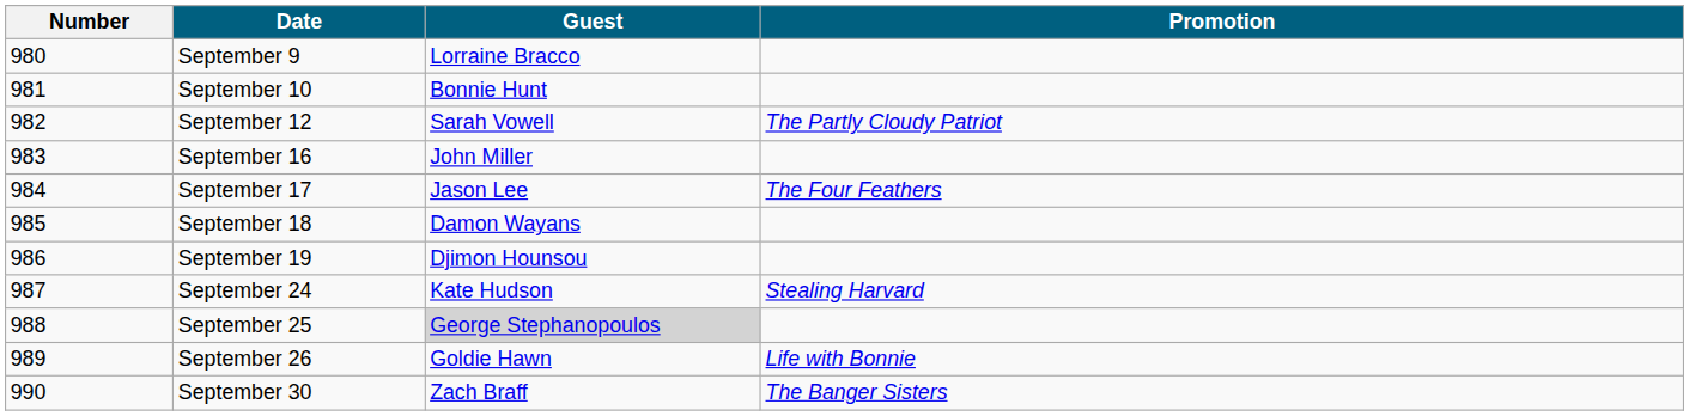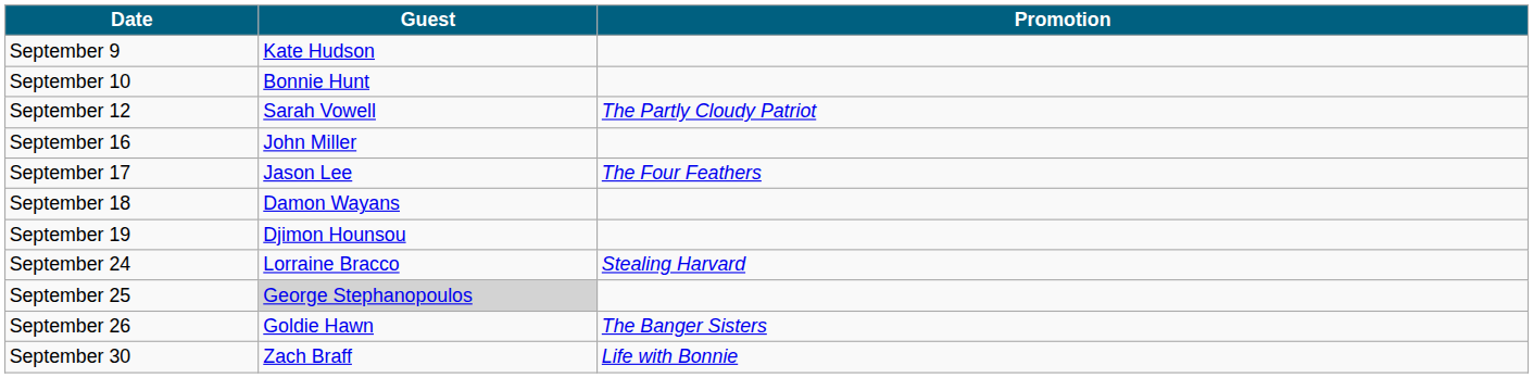- column: Number | 980 | 981 | 982 | 983 | 984 | 985 | 986 | 987 | 988 | 989 | 990
September 9 | Guest: Lorraine Bracco -> Kate Hudson
September 24 | Guest: Kate Hudson -> Lorraine Bracco
September 26 | Promotion: Life with Bonnie -> The Banger Sisters
September 30 | Promotion: The Banger Sisters -> Life with Bonnie
